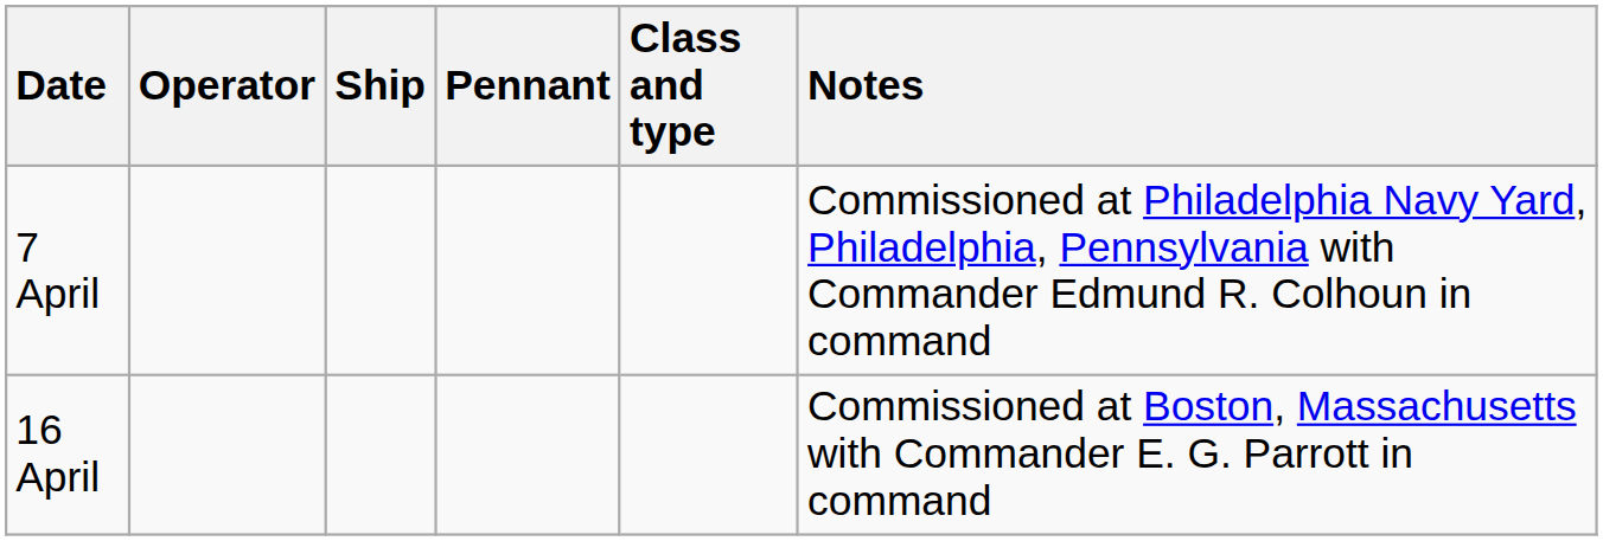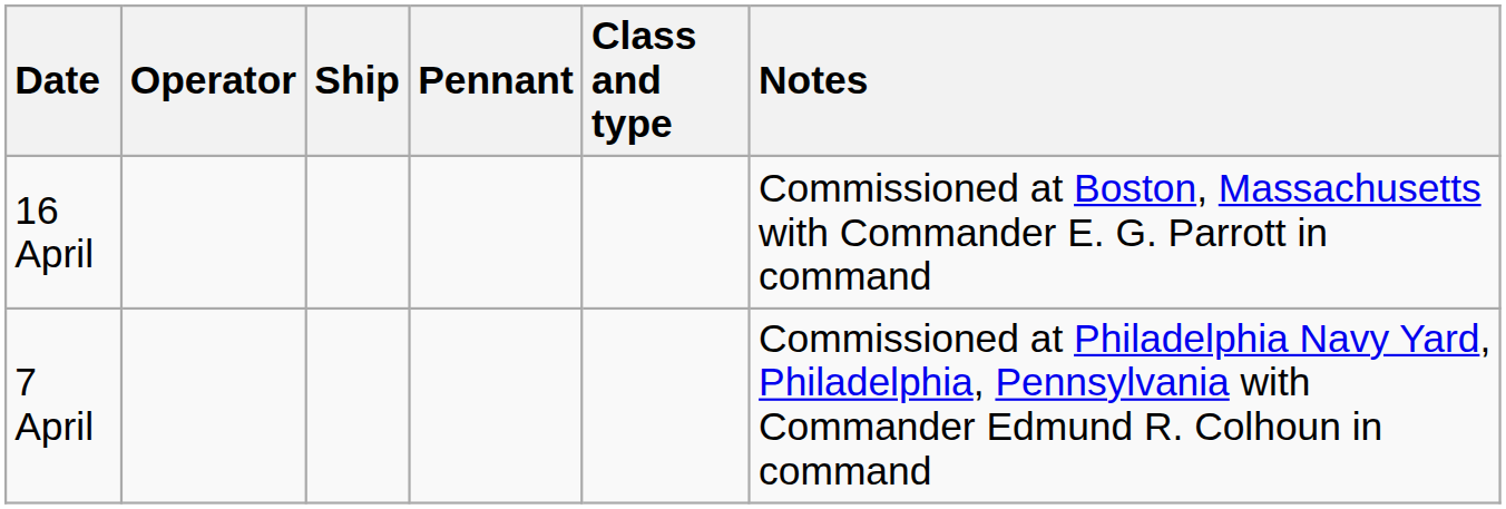rows swapped: 7 April <-> 16 April
